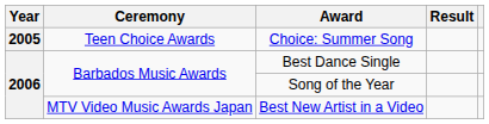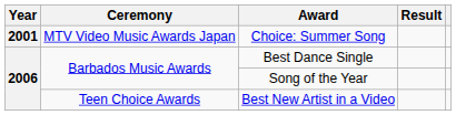Choice: Summer Song | Year: 2005 -> 2001
Choice: Summer Song | Ceremony: Teen Choice Awards -> MTV Video Music Awards Japan
Best New Artist in a Video | Ceremony: MTV Video Music Awards Japan -> Teen Choice Awards
